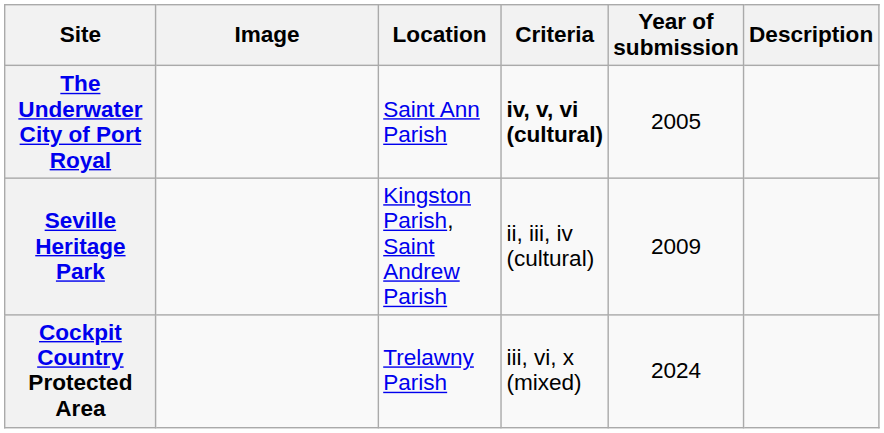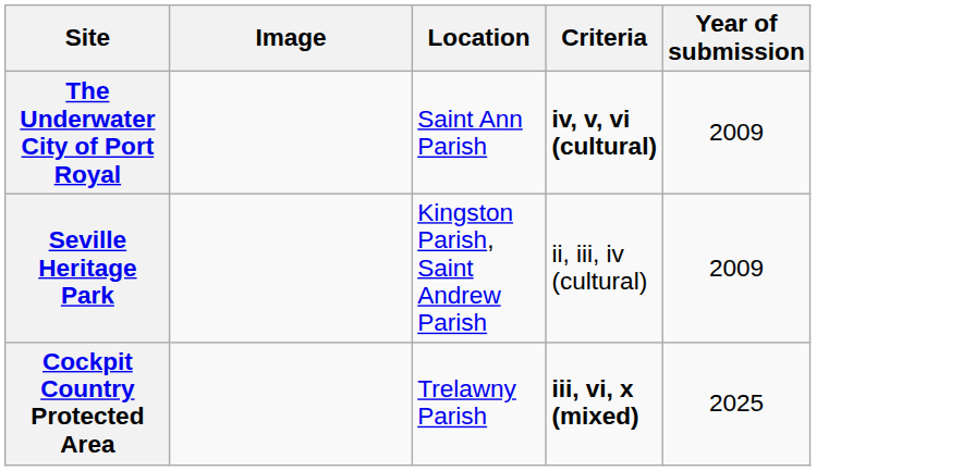- column: Description
The Underwater City of Port Royal | Year of submission: 2005 -> 2009
Cockpit Country Protected Area | Criteria: normal -> bold
Cockpit Country Protected Area | Year of submission: 2024 -> 2025
